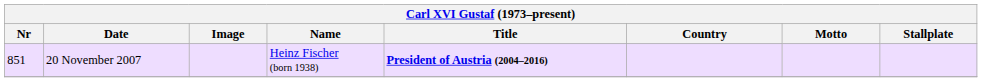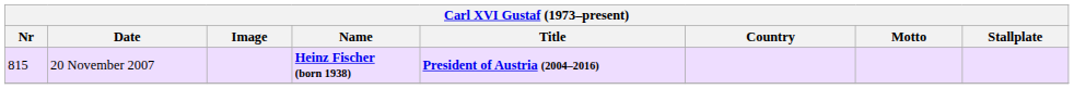20 November 2007 | Nr: 851 -> 815
20 November 2007 | Name: normal -> bold
